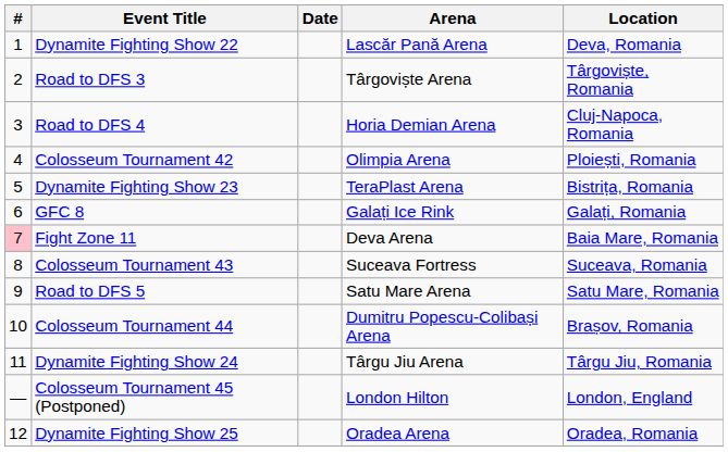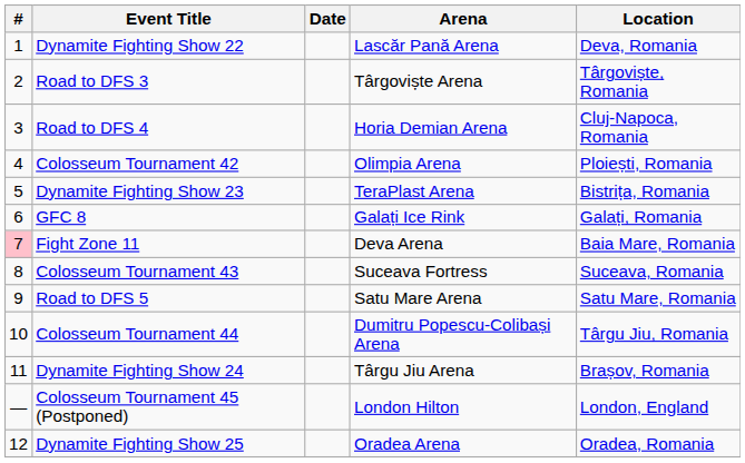Colosseum Tournament 44 | Location: Brașov, Romania -> Târgu Jiu, Romania
Dynamite Fighting Show 24 | Location: Târgu Jiu, Romania -> Brașov, Romania
